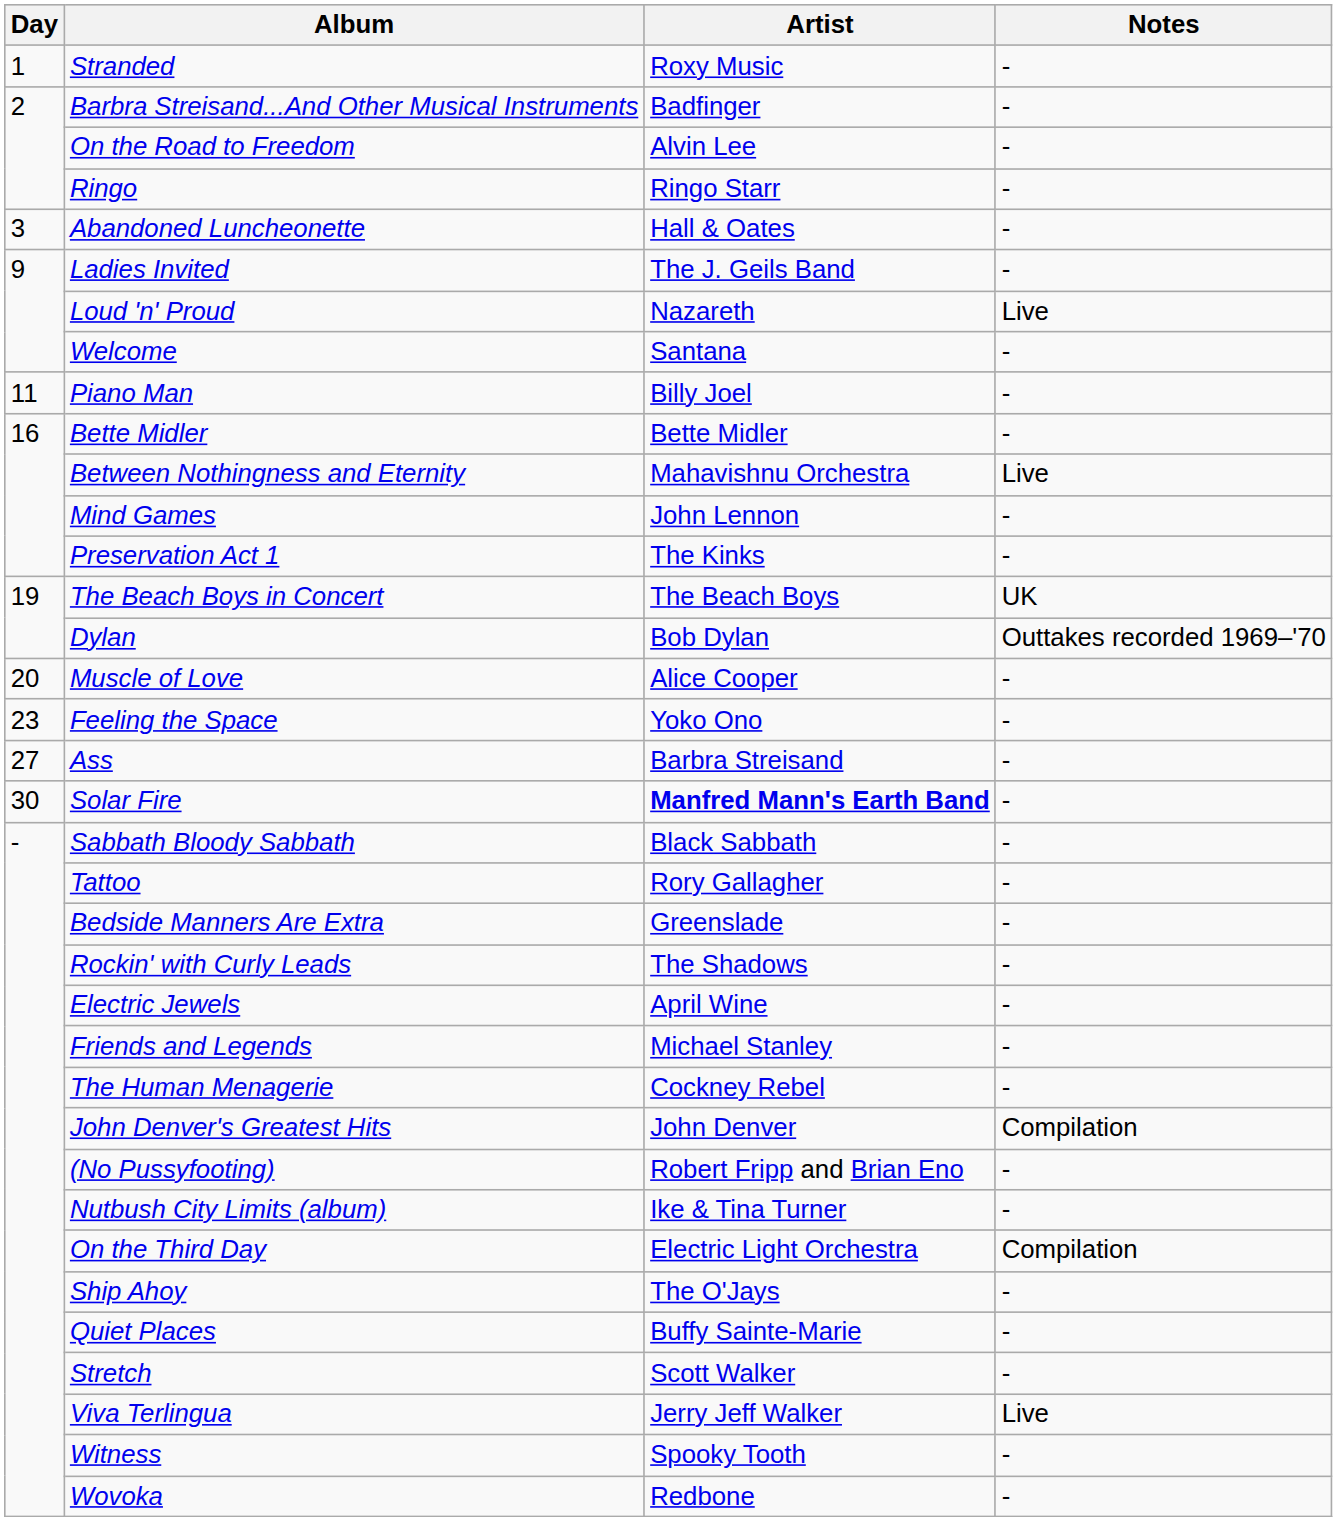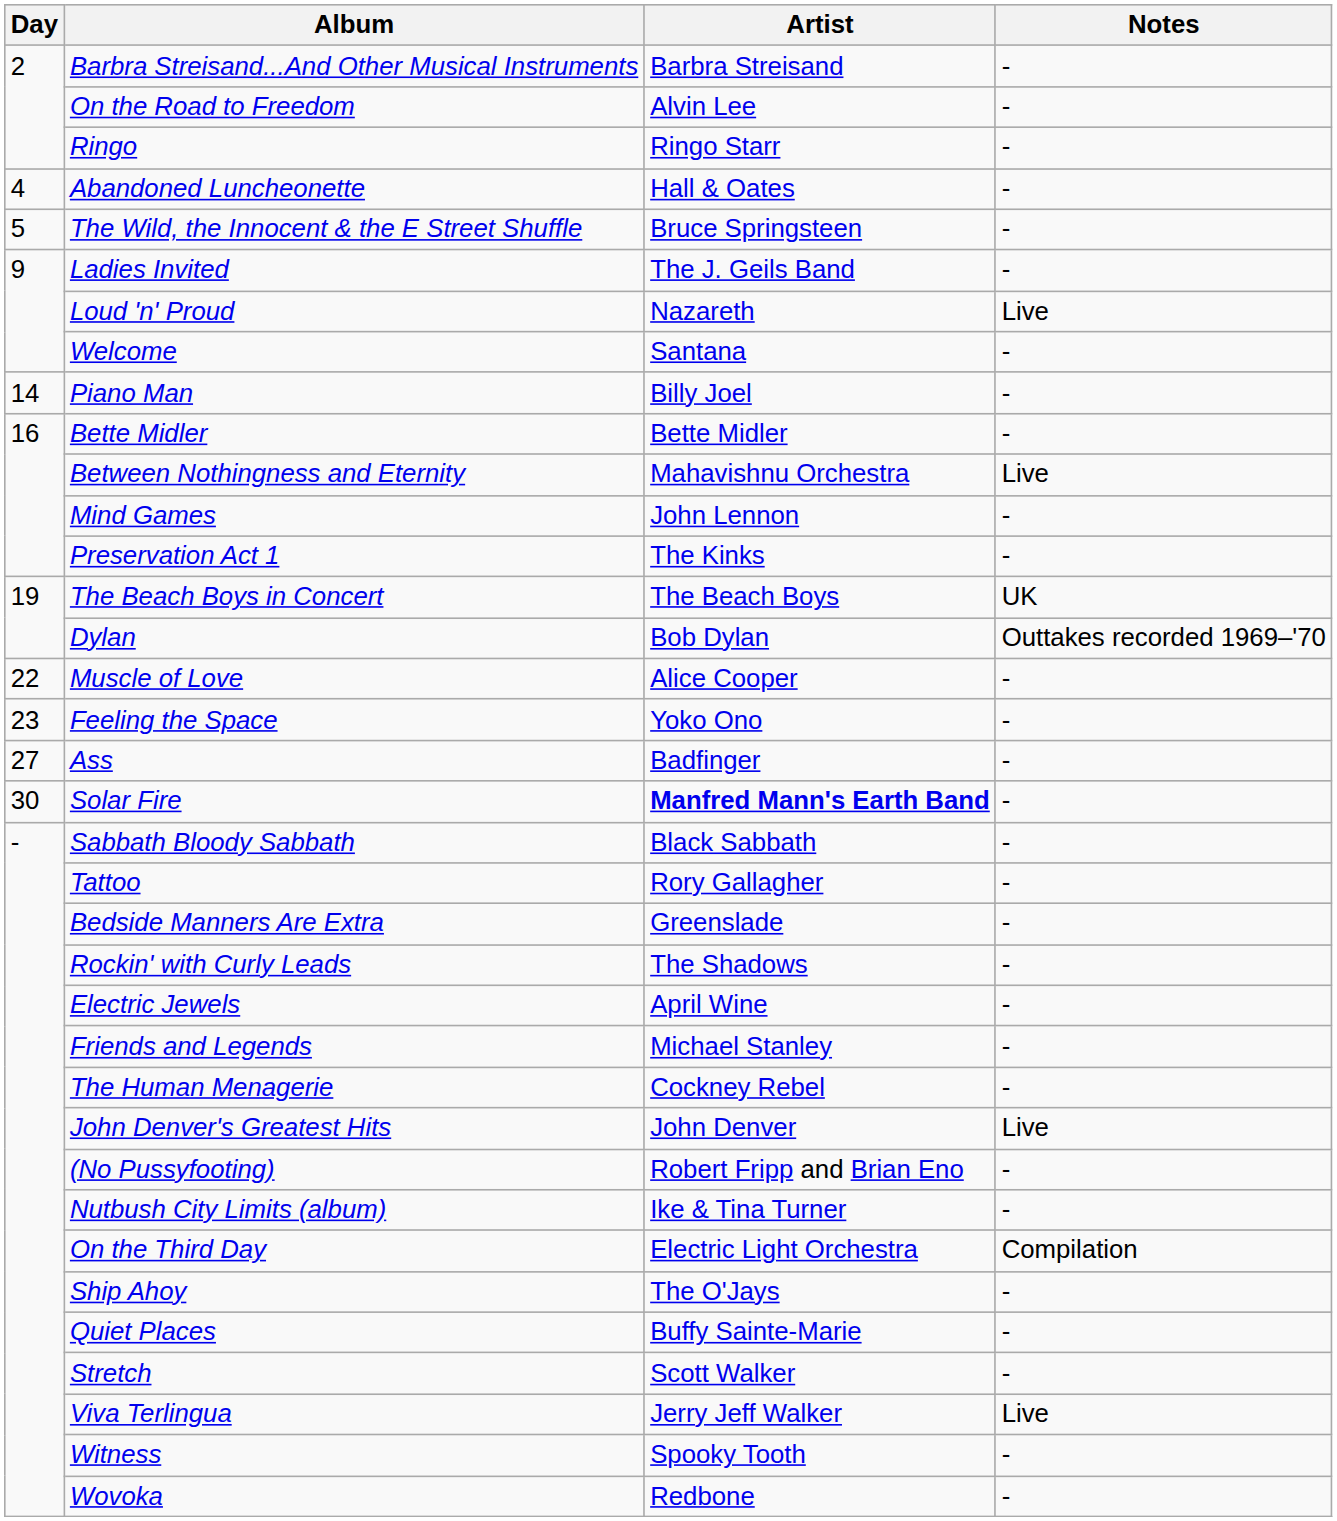- row: 1 | Stranded | Roxy Music | -
Barbra Streisand...And Other Musical Instruments | Artist: Badfinger -> Barbra Streisand
Abandoned Luncheonette | Day: 3 -> 4
+ row: 5 | The Wild, the Innocent & the E Street Shuffle | Bruce Springsteen | -
Piano Man | Day: 11 -> 14
Muscle of Love | Day: 20 -> 22
Ass | Artist: Barbra Streisand -> Badfinger
John Denver's Greatest Hits | Notes: Compilation -> Live
